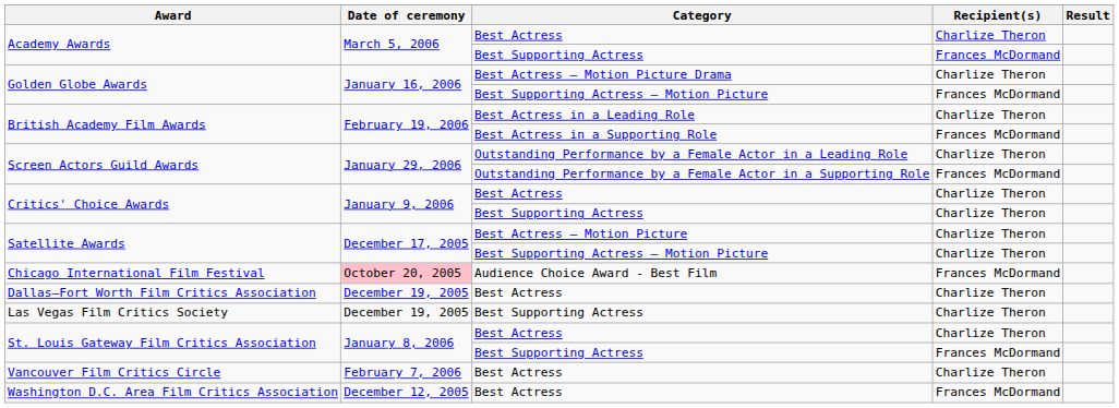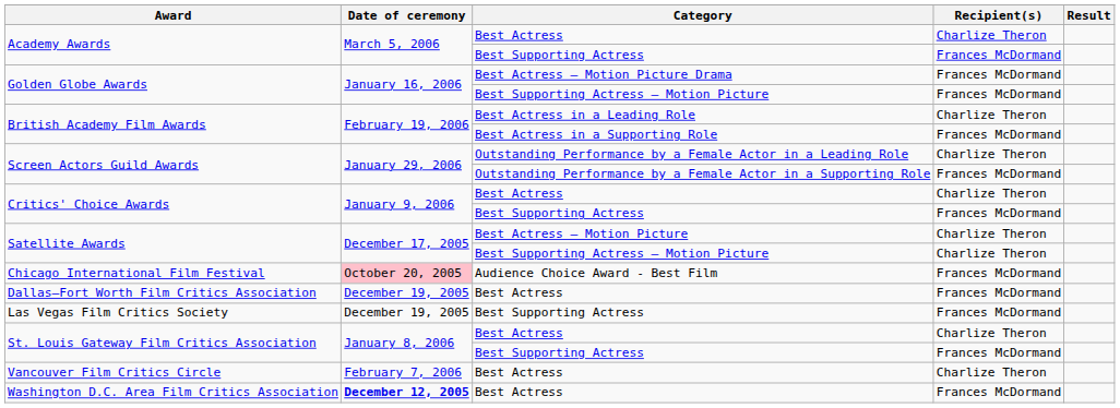Golden Globe Awards / Best Actress – Motion Picture Drama | Recipient(s): Charlize Theron -> Frances McDormand
Critics' Choice Awards / Best Supporting Actress | Recipient(s): Charlize Theron -> Frances McDormand
Dallas–Fort Worth Film Critics Association | Recipient(s): Charlize Theron -> Frances McDormand
Las Vegas Film Critics Society | Recipient(s): Charlize Theron -> Frances McDormand
Washington D.C. Area Film Critics Association | Date of ceremony: normal -> bold
